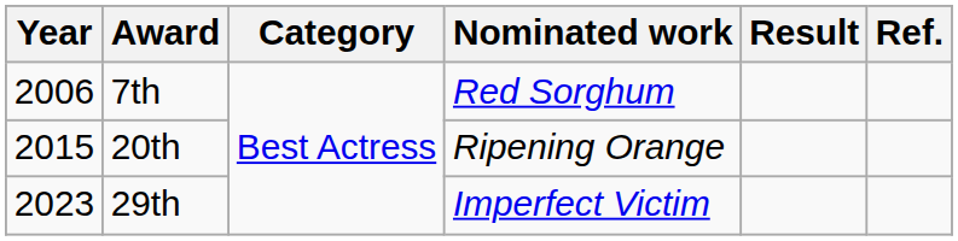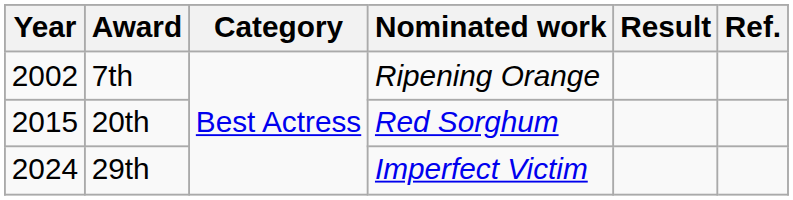7th | Year: 2006 -> 2002
7th | Nominated work: Red Sorghum -> Ripening Orange
20th | Nominated work: Ripening Orange -> Red Sorghum
29th | Year: 2023 -> 2024
